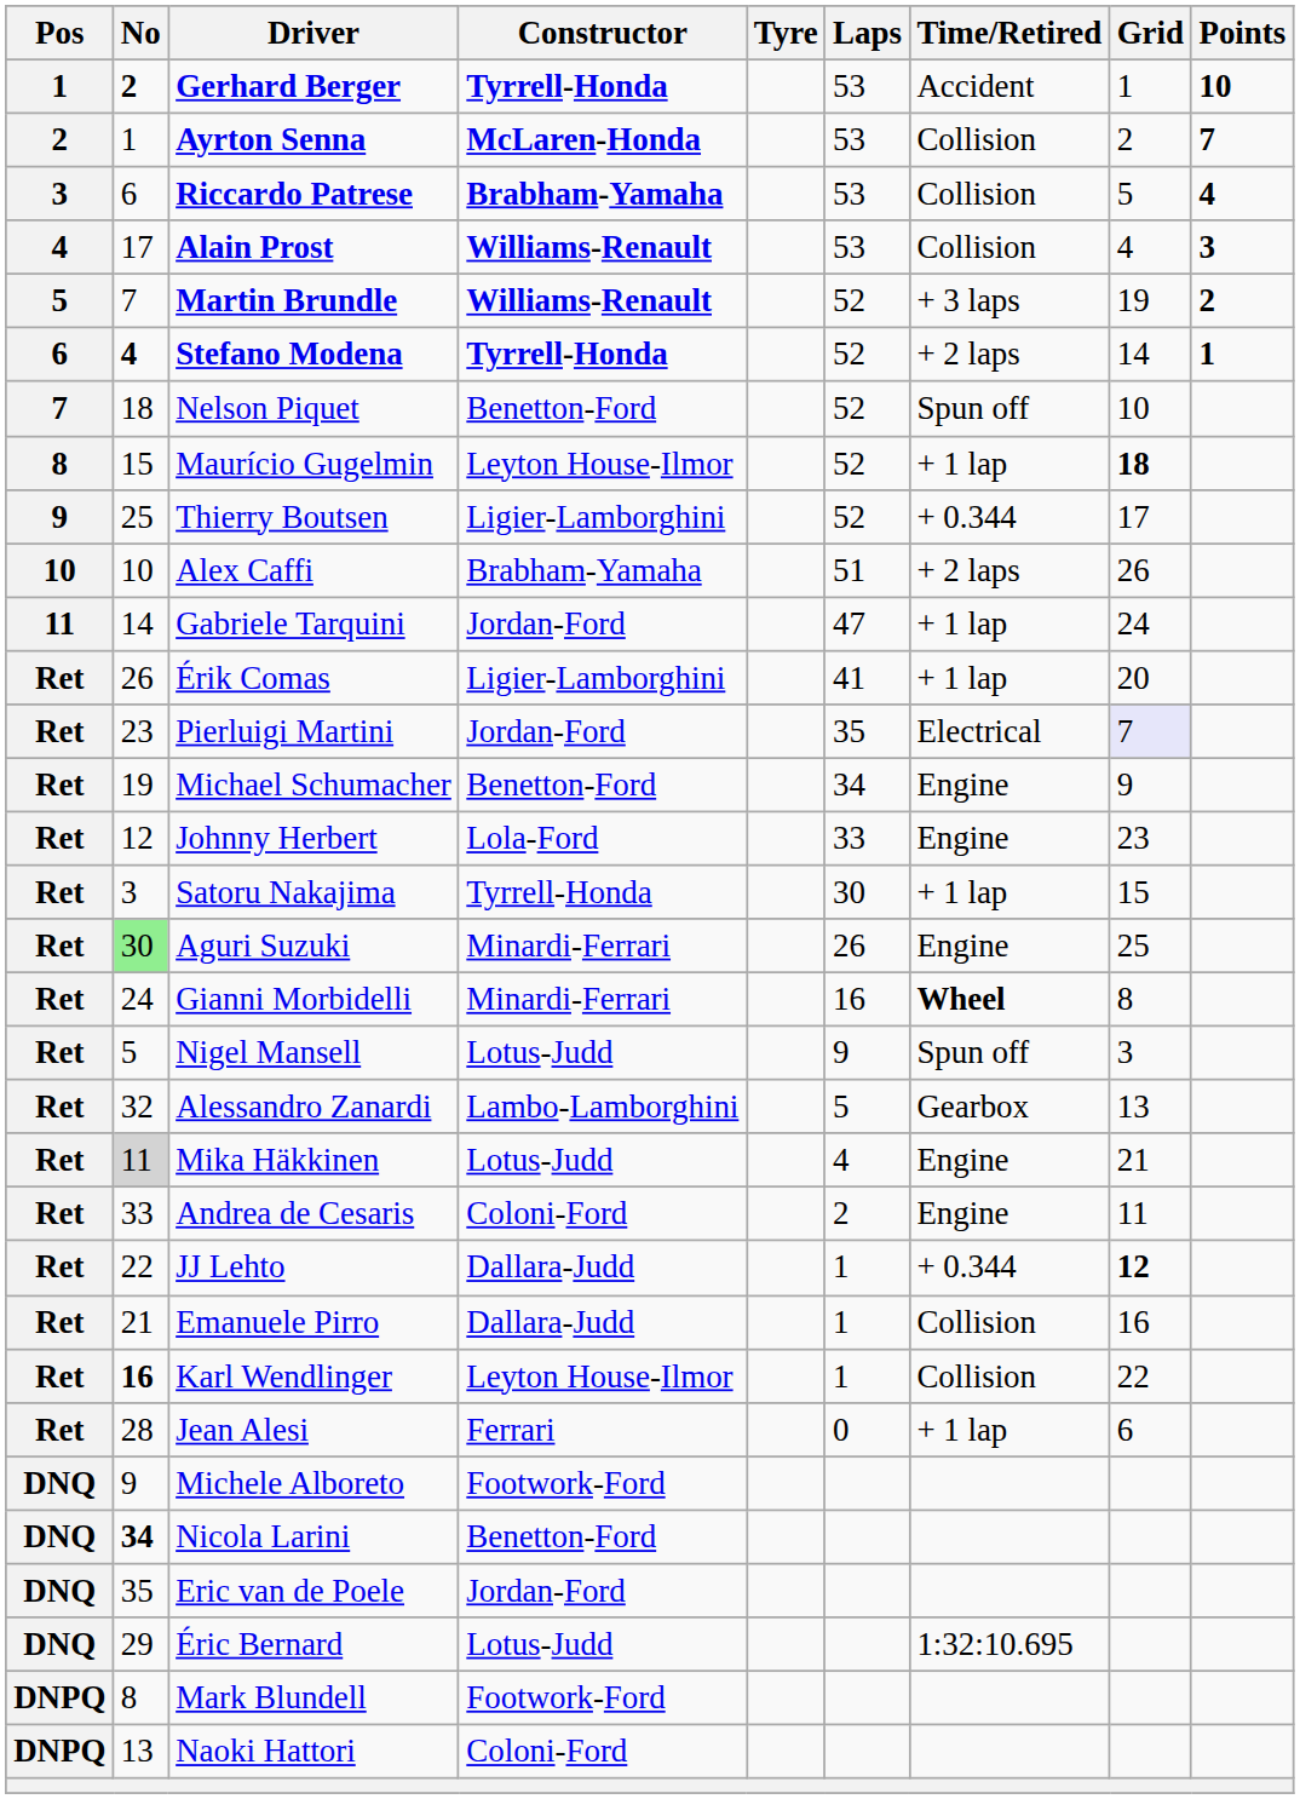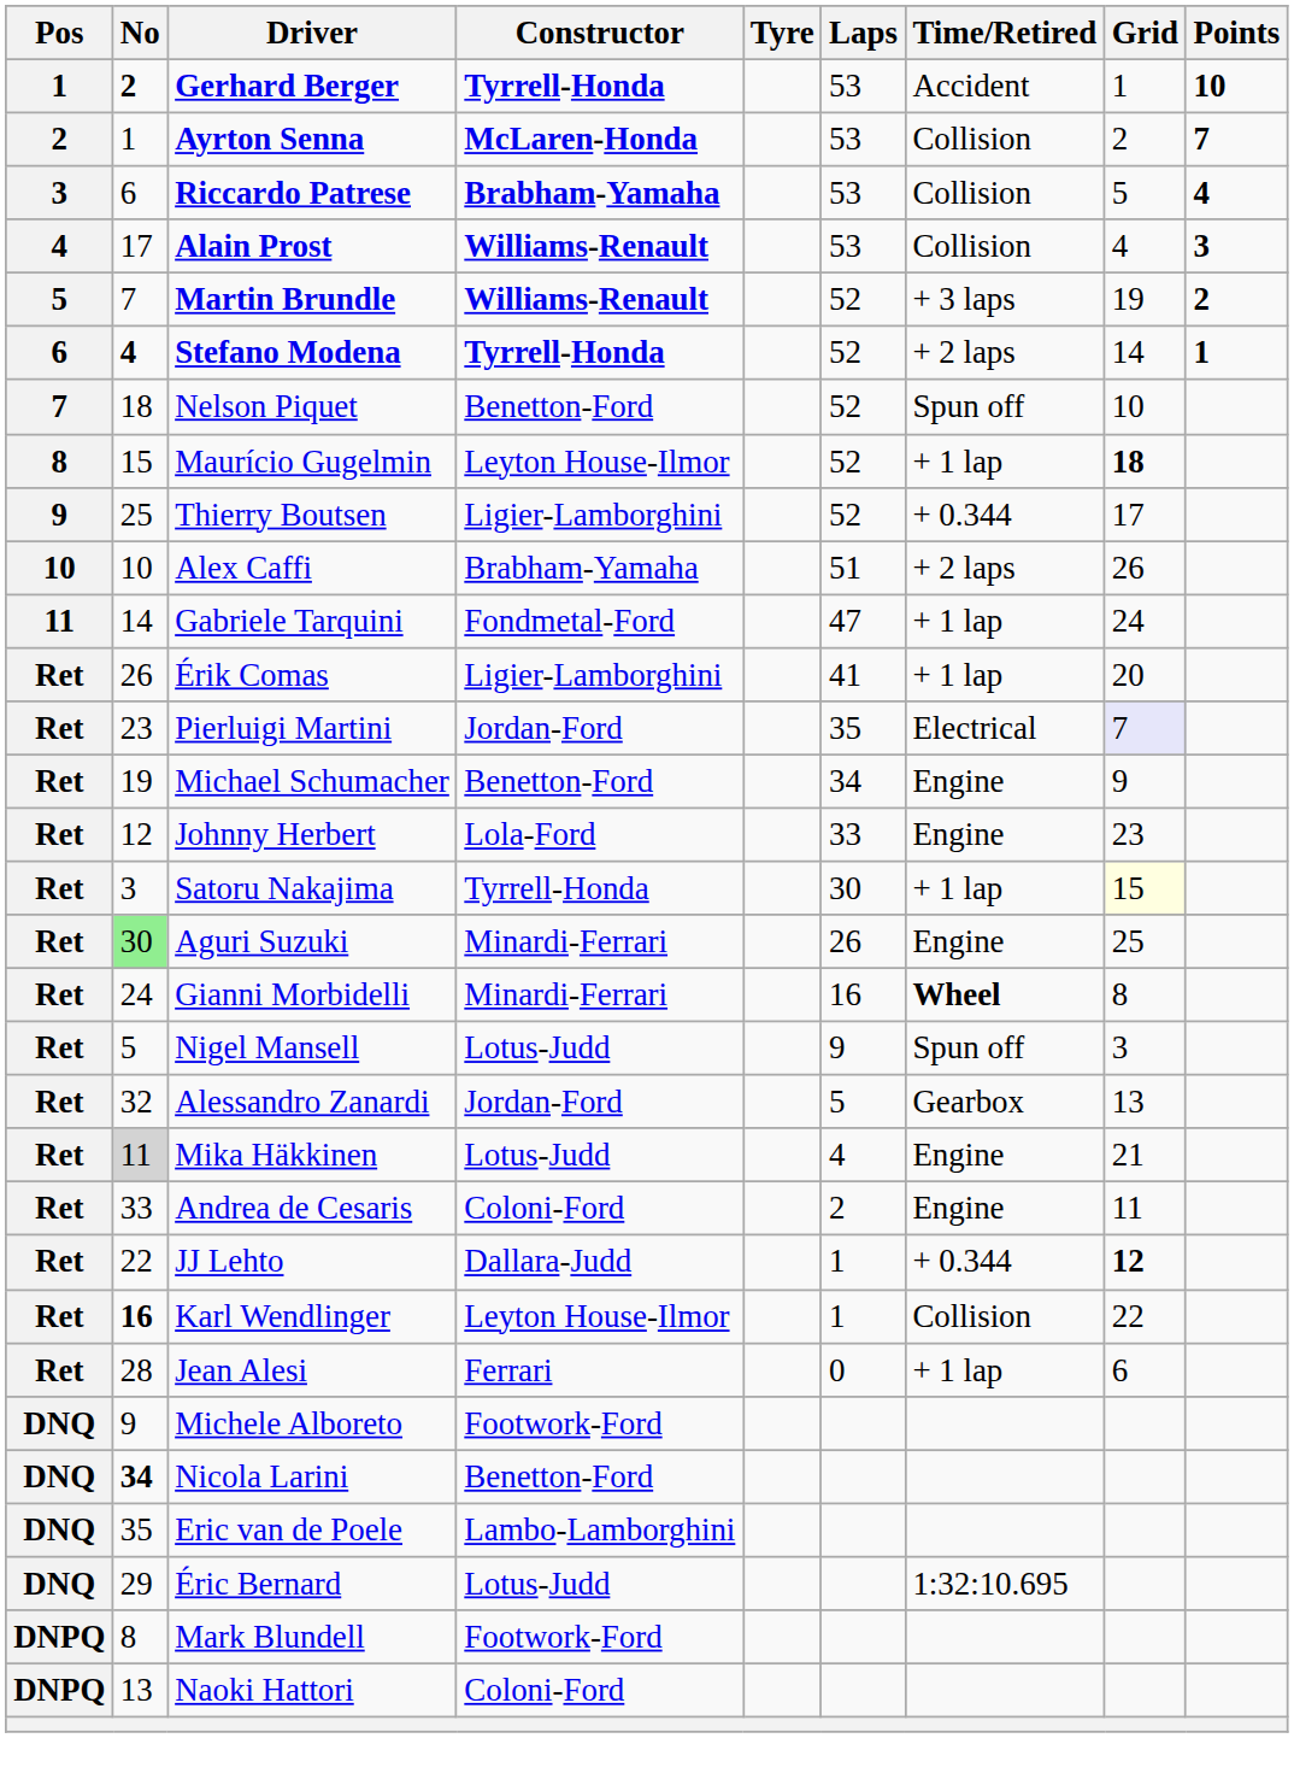Gabriele Tarquini | Constructor: Jordan-Ford -> Fondmetal-Ford
Satoru Nakajima | Grid: no background -> lightyellow background
Alessandro Zanardi | Constructor: Lambo-Lamborghini -> Jordan-Ford
- row: Ret | 21 | Emanuele Pirro | Dallara-Judd | 1 | Collision | 16
Eric van de Poele | Constructor: Jordan-Ford -> Lambo-Lamborghini
